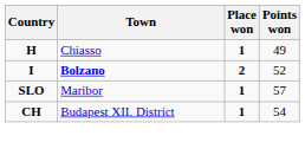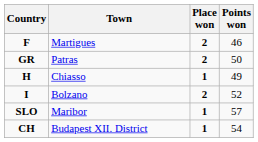+ row: F | Martigues | 2 | 46
+ row: GR | Patras | 2 | 50
I | Town: bold -> normal
